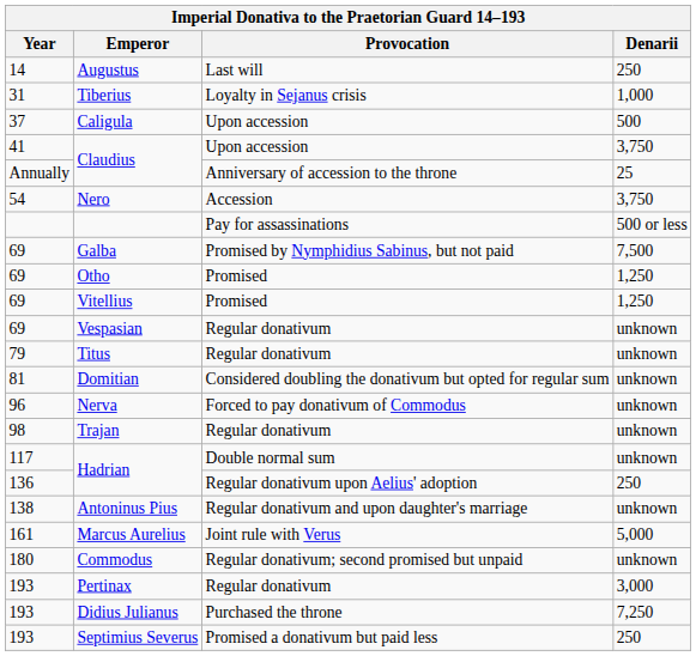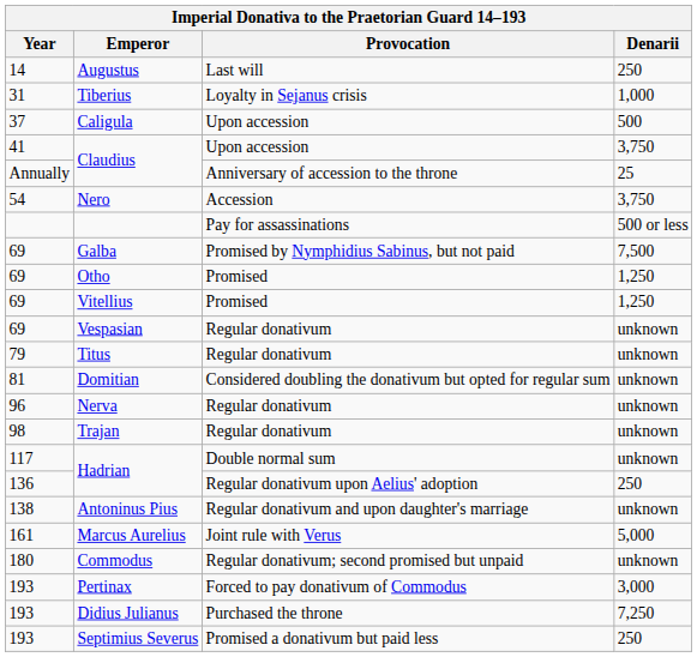Nerva | Provocation: Forced to pay donativum of Commodus -> Regular donativum
Pertinax | Provocation: Regular donativum -> Forced to pay donativum of Commodus
